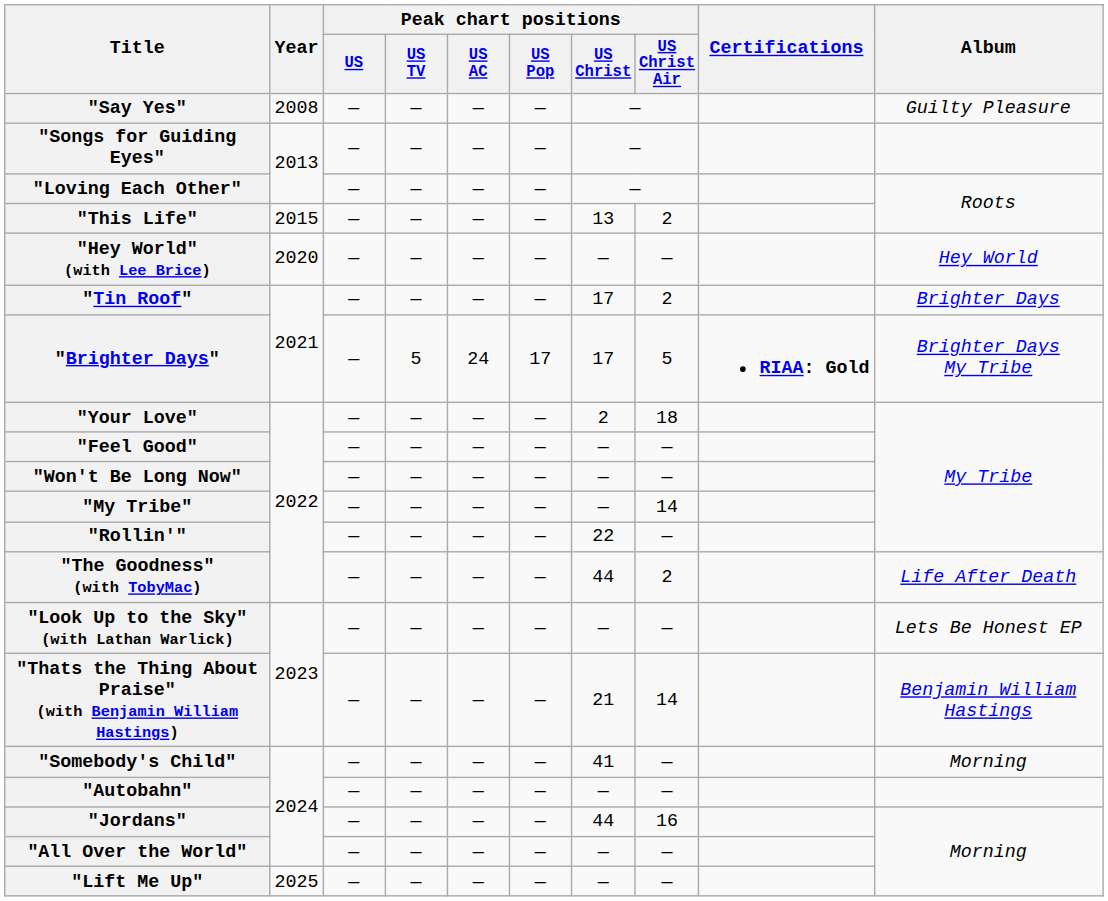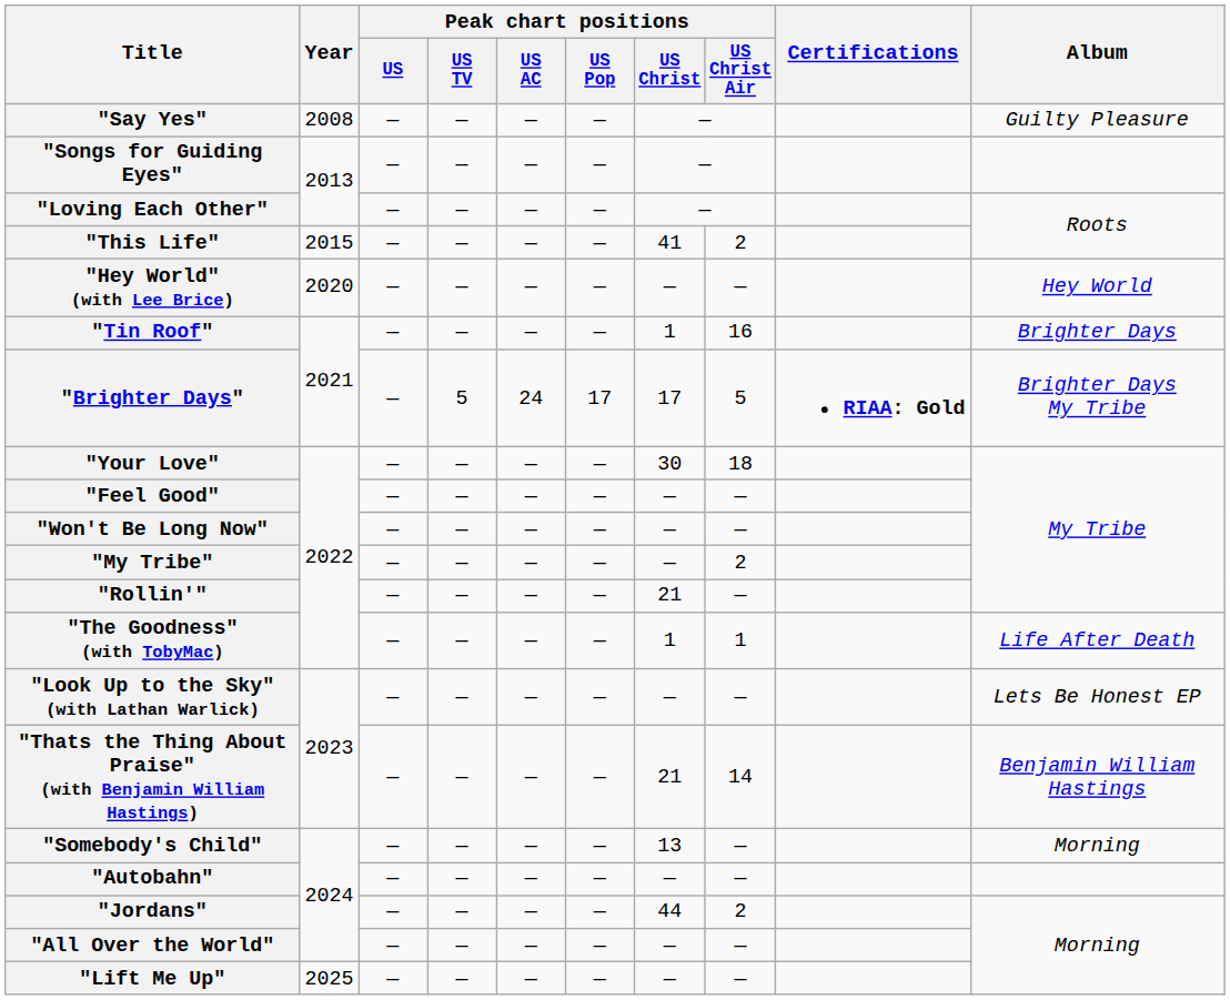"This Life" | Peak chart positions / US Christ: 13 -> 41
"Tin Roof" | Peak chart positions / US Christ: 17 -> 1
"Tin Roof" | Peak chart positions / US Christ Air: 2 -> 16
"Your Love" | Peak chart positions / US Christ: 2 -> 30
"My Tribe" | Peak chart positions / US Christ Air: 14 -> 2
"Rollin'" | Peak chart positions / US Christ: 22 -> 21
"The Goodness" (with TobyMac) | Peak chart positions / US Christ: 44 -> 1
"The Goodness" (with TobyMac) | Peak chart positions / US Christ Air: 2 -> 1
"Somebody's Child" | Peak chart positions / US Christ: 41 -> 13
"Jordans" | Peak chart positions / US Christ Air: 16 -> 2
